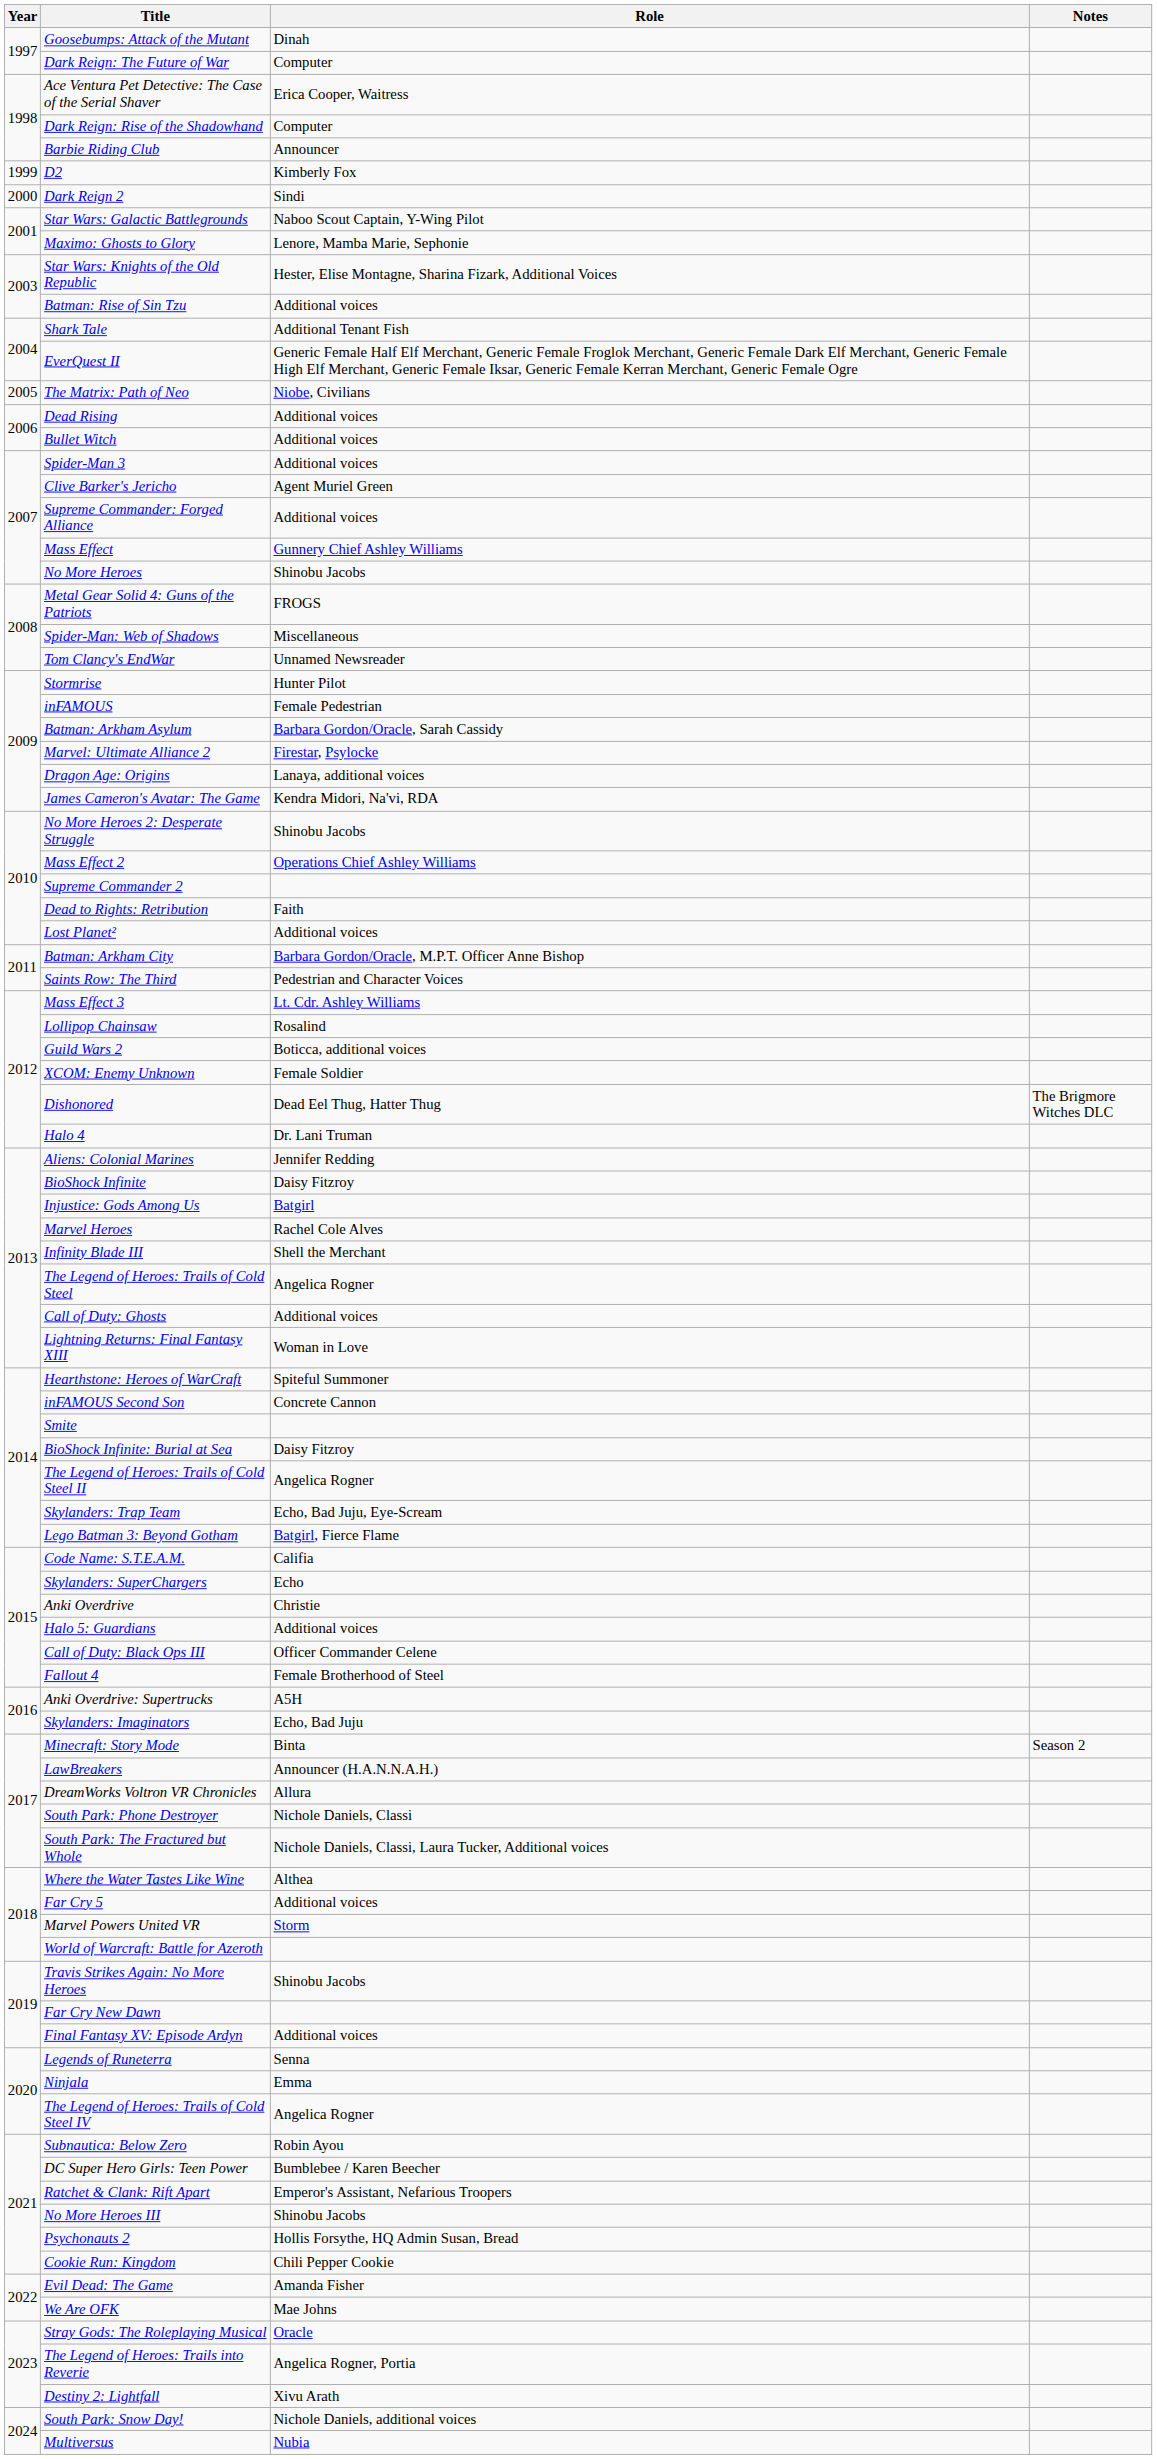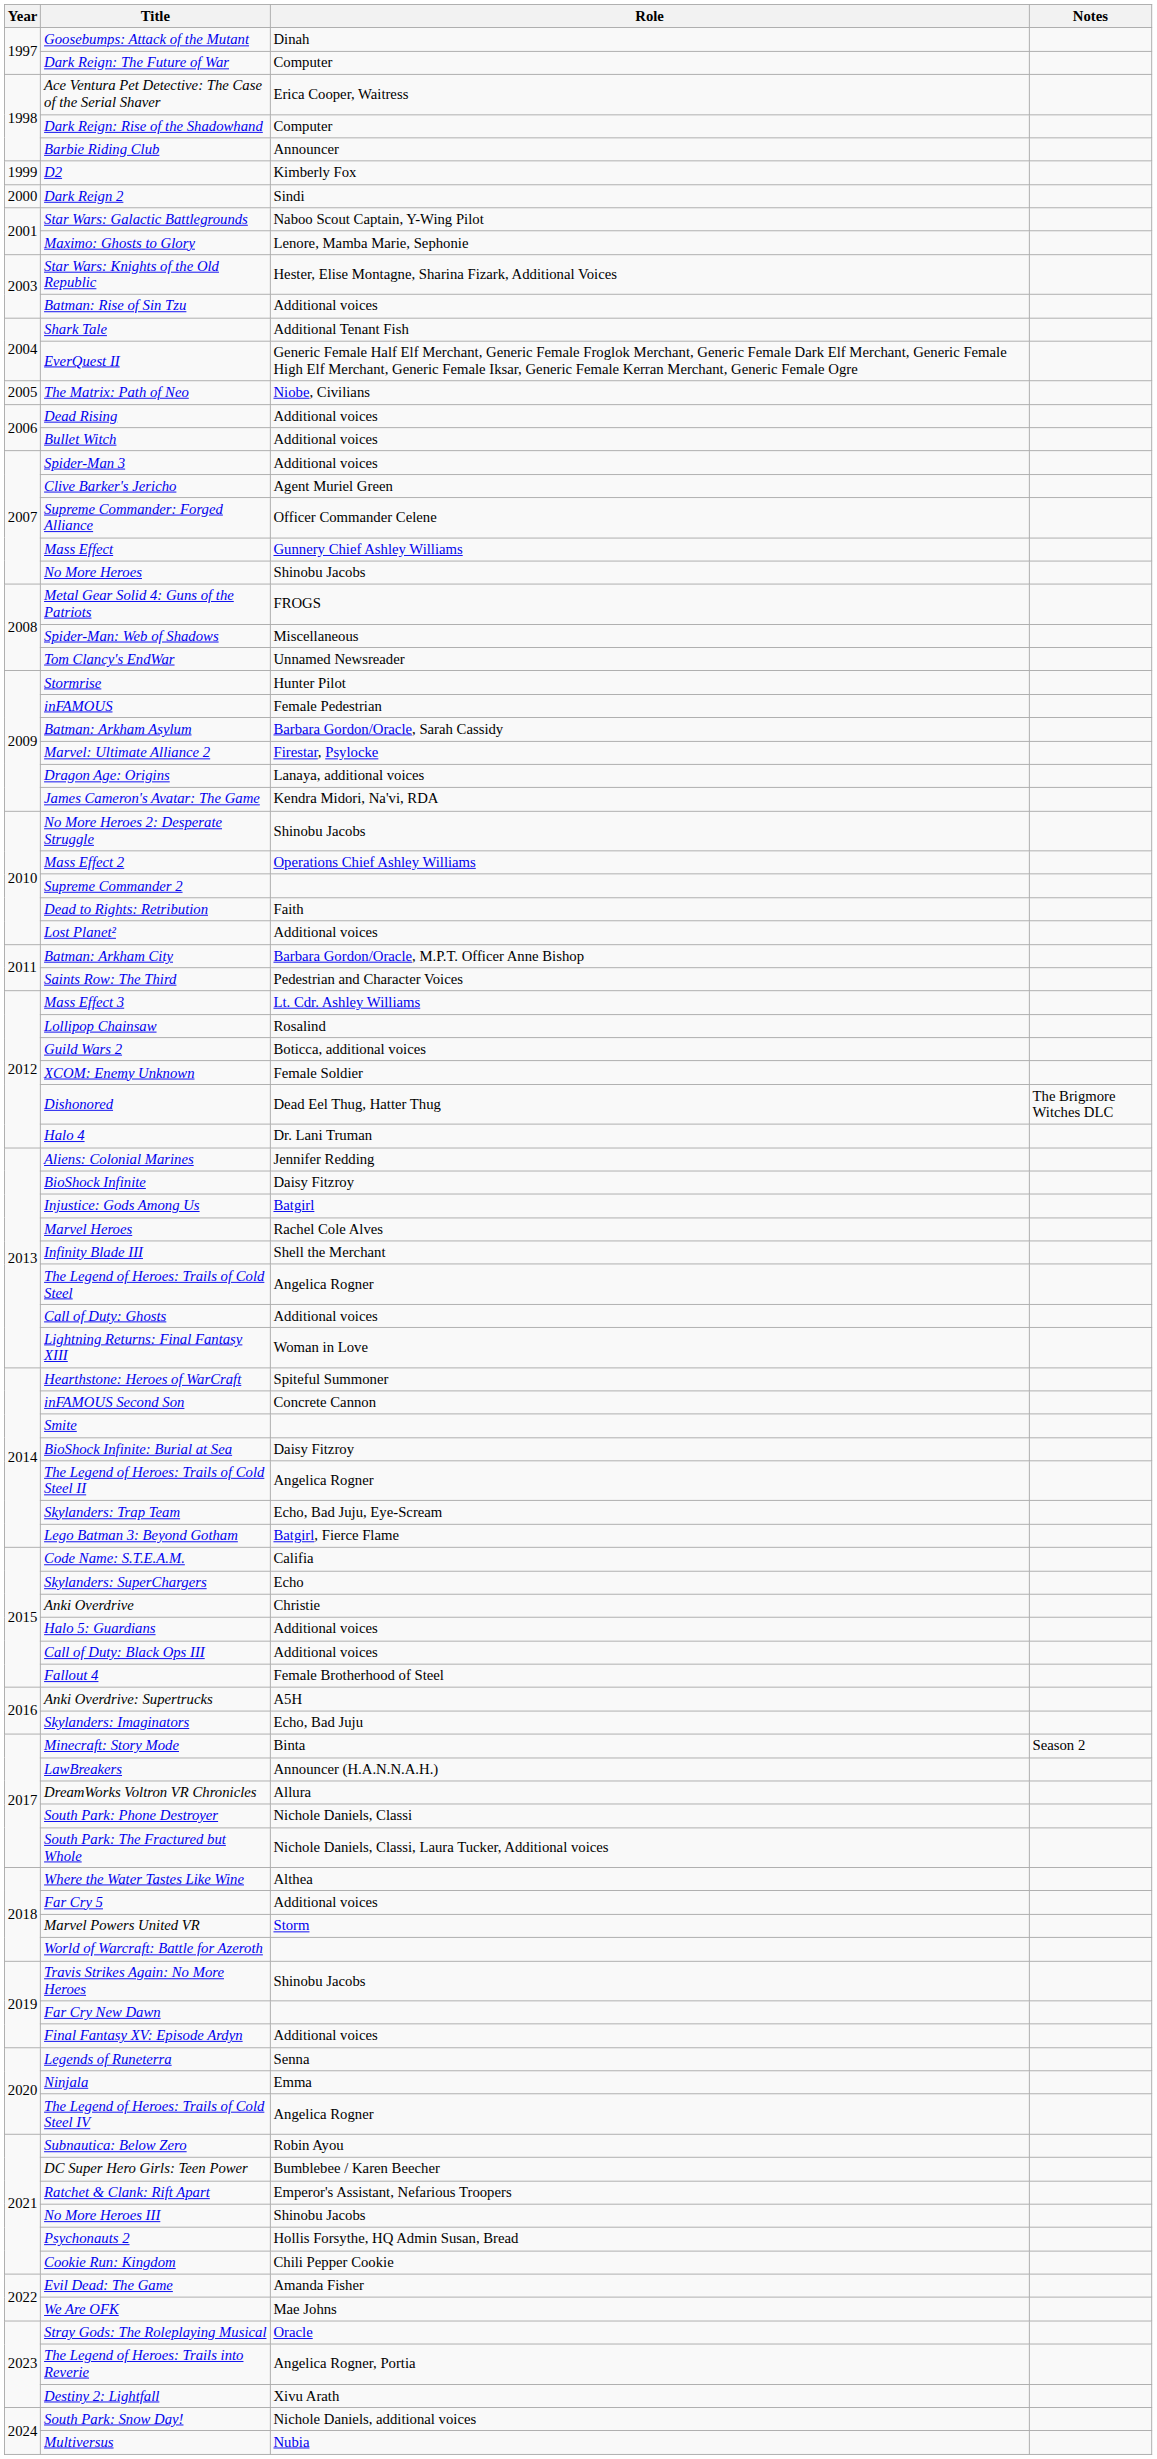Supreme Commander: Forged Alliance | Role: Additional voices -> Officer Commander Celene
Call of Duty: Black Ops III | Role: Officer Commander Celene -> Additional voices
